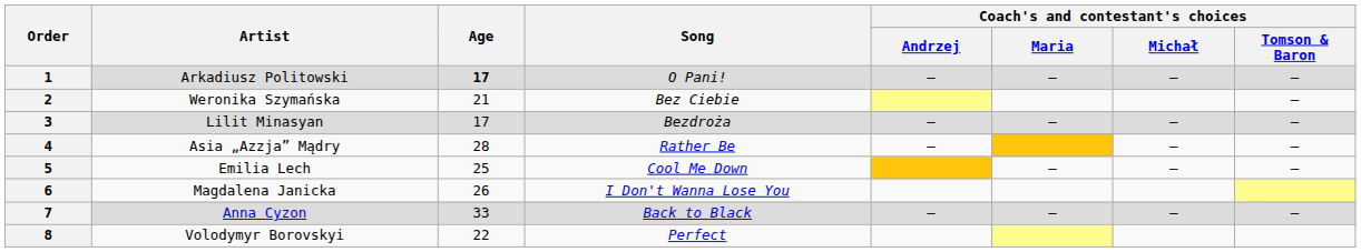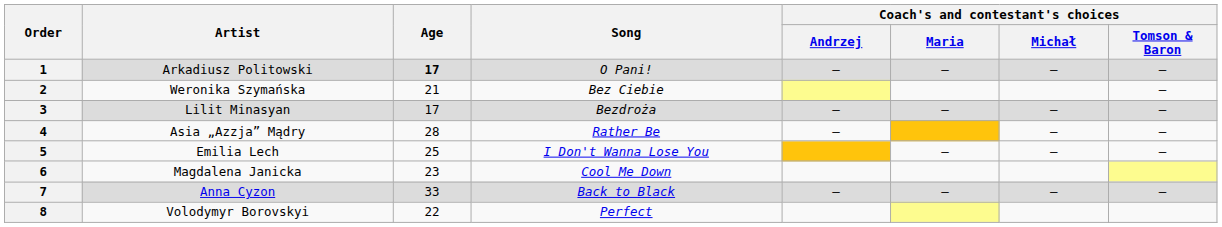5 | Song: Cool Me Down -> I Don't Wanna Lose You
6 | Age: 26 -> 23
6 | Song: I Don't Wanna Lose You -> Cool Me Down
